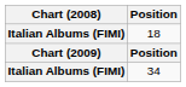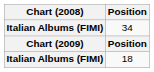rows swapped: 18 <-> 34
